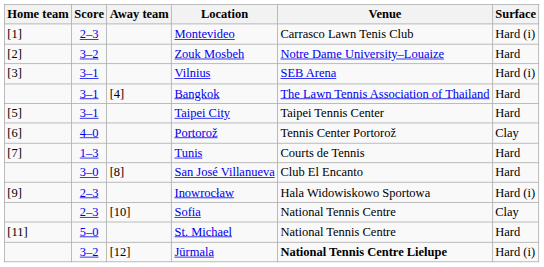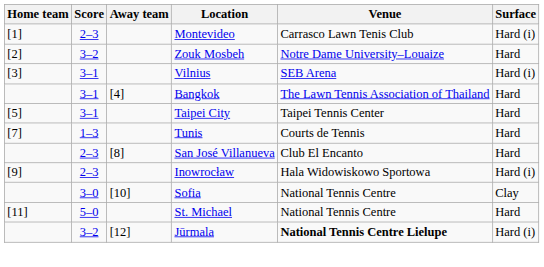- row: [6] | 4–0 | Portorož | Tennis Center Portorož | Clay
San José Villanueva | Score: 3–0 -> 2–3
Sofia | Score: 2–3 -> 3–0
